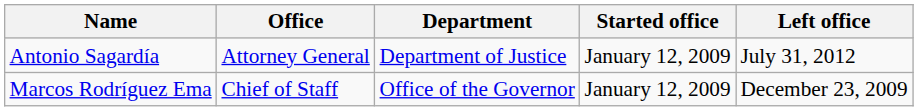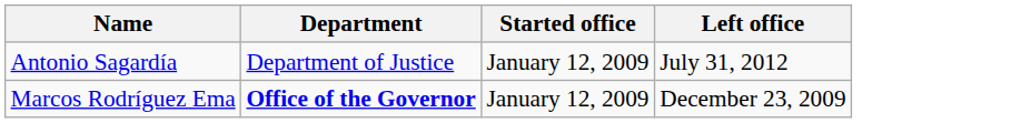- column: Office | Attorney General | Chief of Staff
Marcos Rodríguez Ema | Department: normal -> bold
